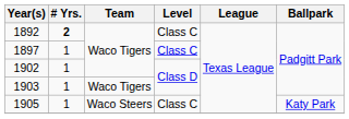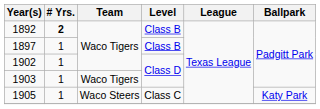1892 | Level: Class C -> Class B
1897 | Level: Class C -> Class B
